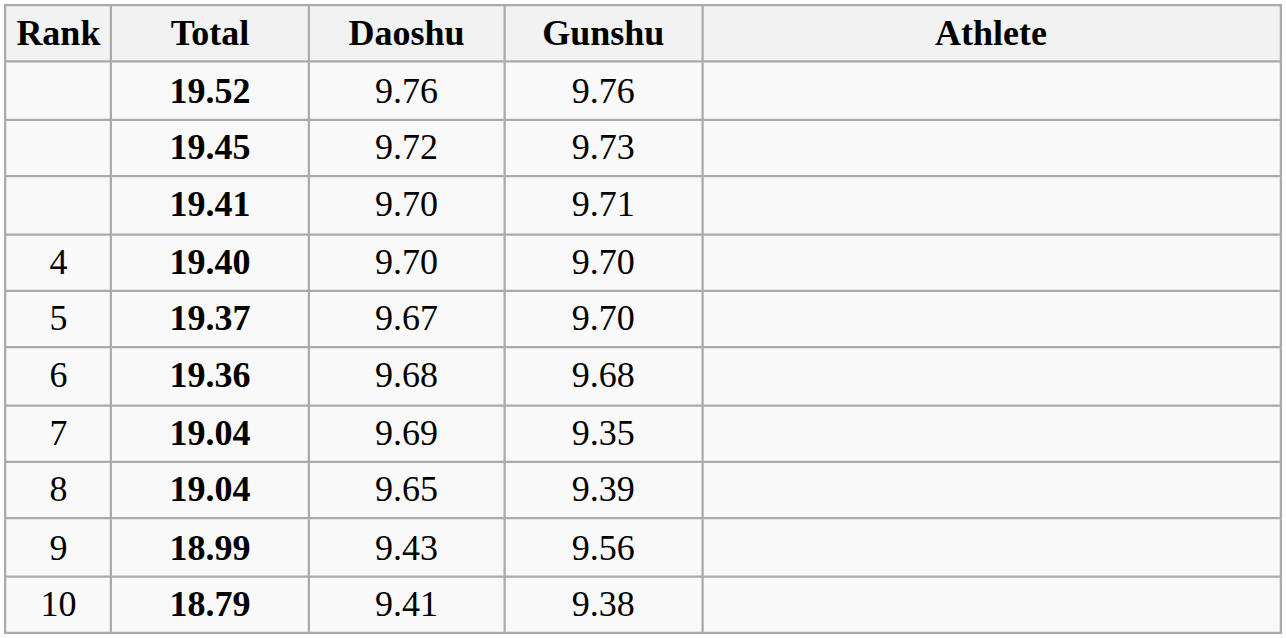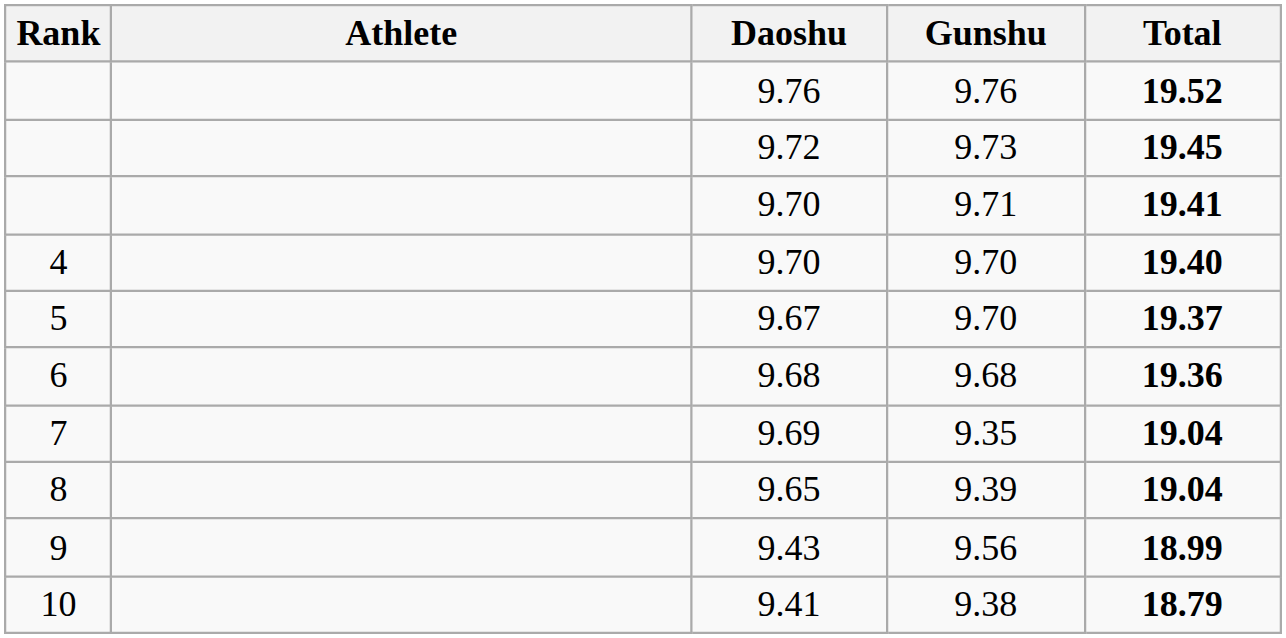columns swapped: Athlete <-> Total
